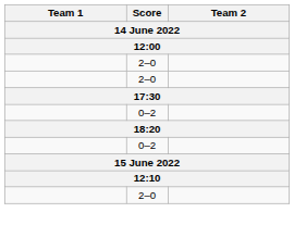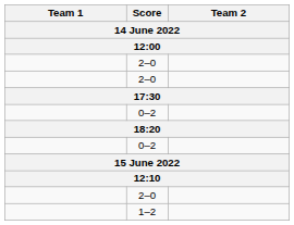+ row: 1–2
